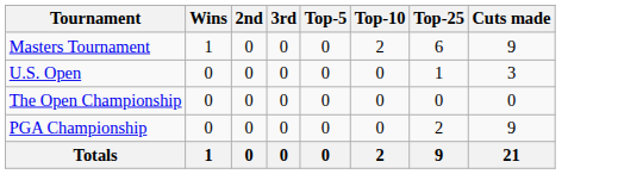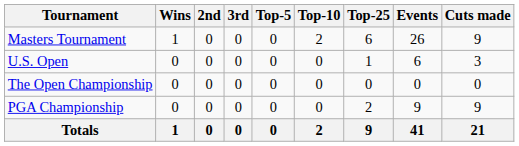+ column: Events | 26 | 6 | 0 | 9 | 41
